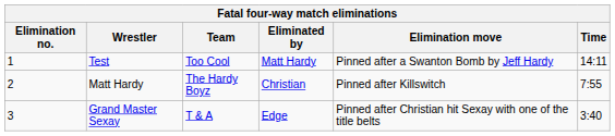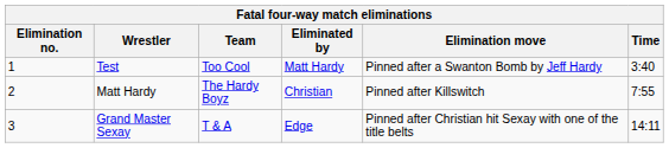Test | Time: 14:11 -> 3:40
Grand Master Sexay | Time: 3:40 -> 14:11
